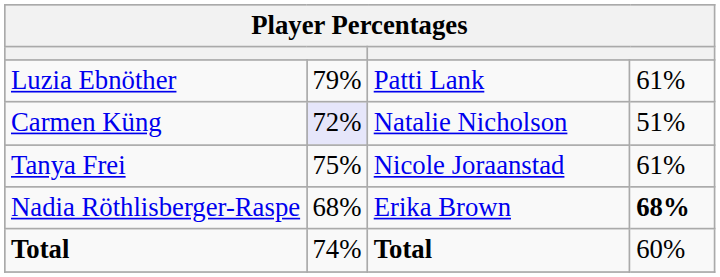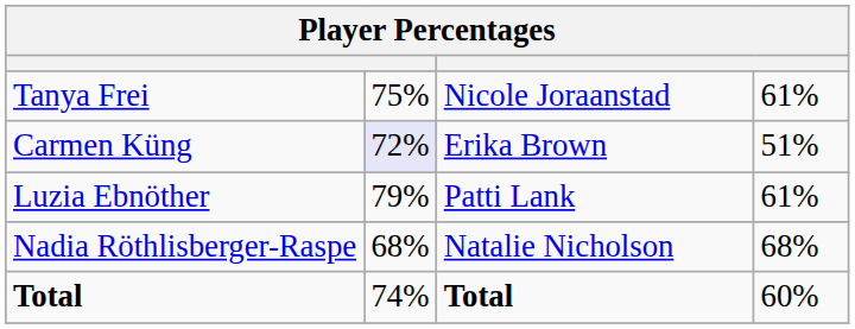rows swapped: Luzia Ebnöther <-> Tanya Frei
Carmen Küng | column 3: Natalie Nicholson -> Erika Brown
Nadia Röthlisberger-Raspe | column 3: Erika Brown -> Natalie Nicholson
Nadia Röthlisberger-Raspe | column 4: bold -> normal
